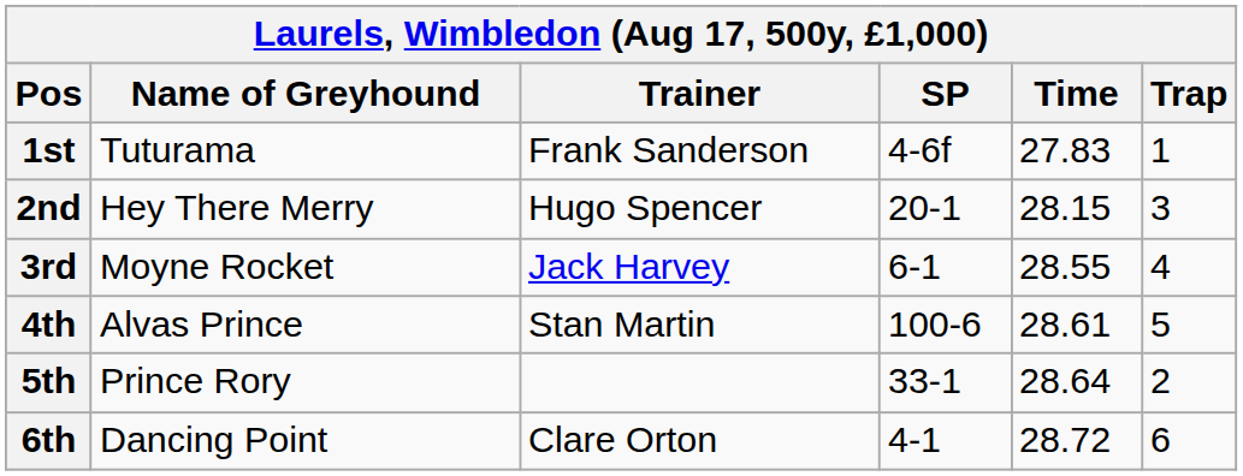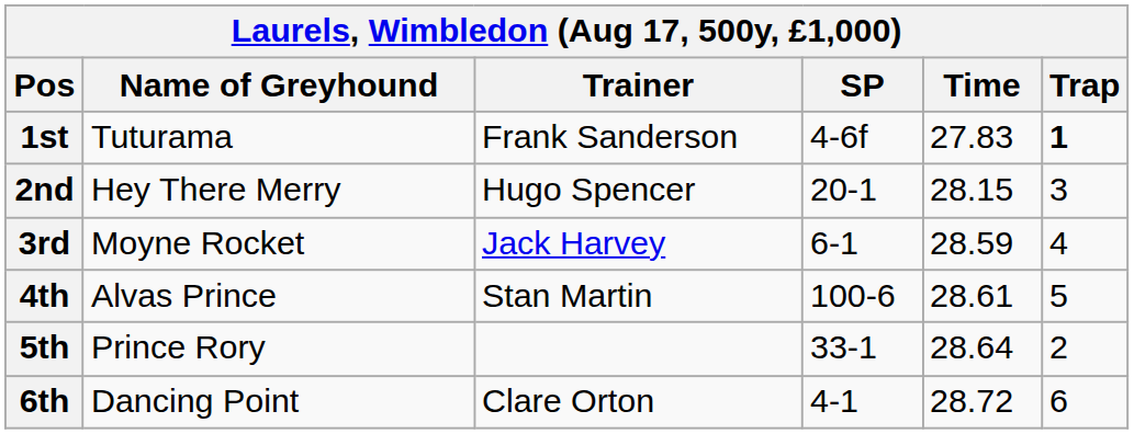1st | Trap: normal -> bold
3rd | Time: 28.55 -> 28.59
